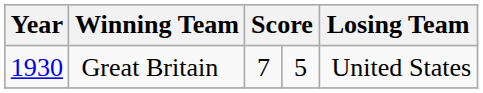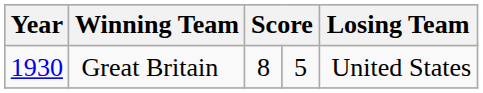Great Britain | column 3: 7 -> 8
